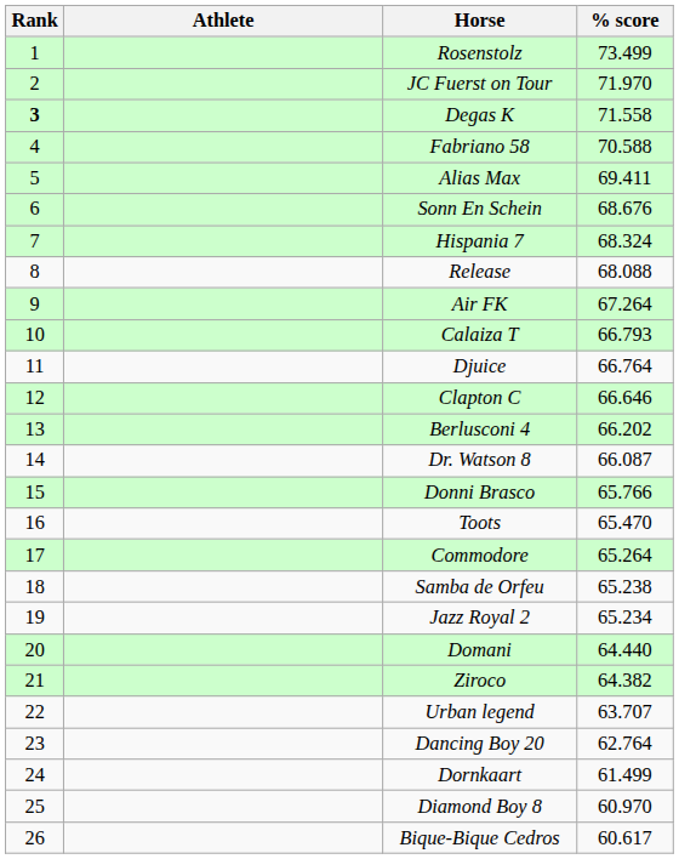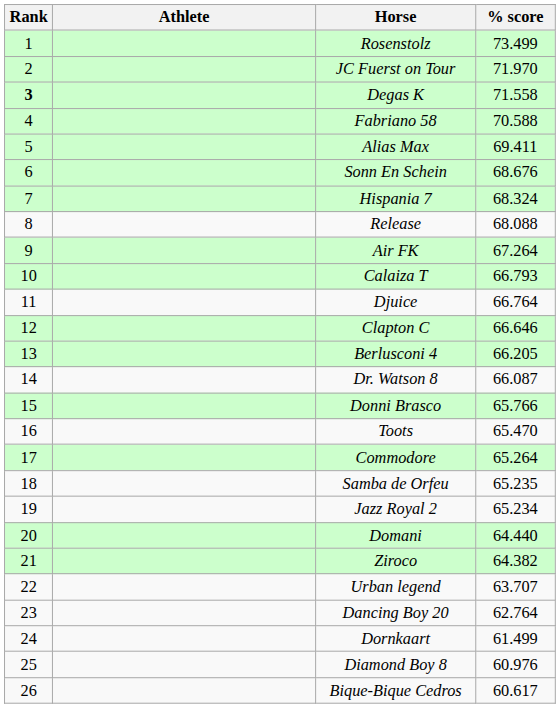Berlusconi 4 | % score: 66.202 -> 66.205
Samba de Orfeu | % score: 65.238 -> 65.235
Diamond Boy 8 | % score: 60.970 -> 60.976
